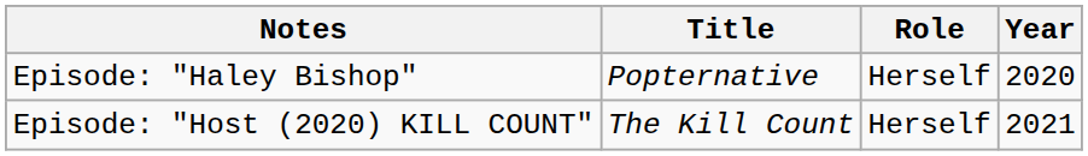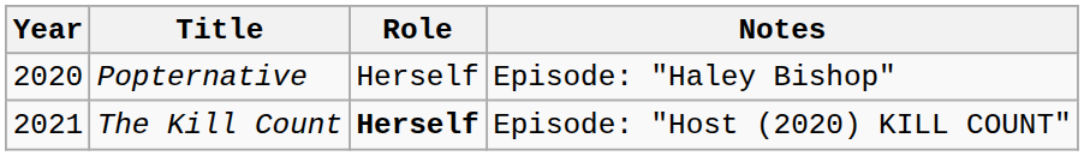columns swapped: Year <-> Notes
The Kill Count | Role: normal -> bold
